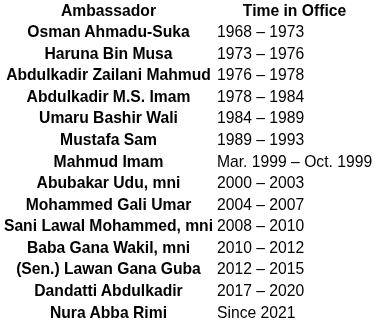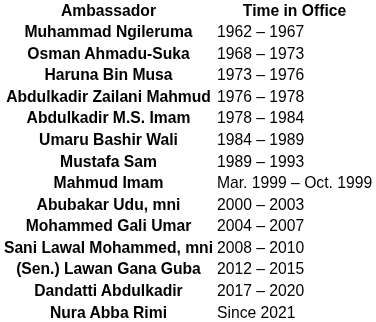+ row: Muhammad Ngileruma | 1962 – 1967
- row: Baba Gana Wakil, mni | 2010 – 2012
